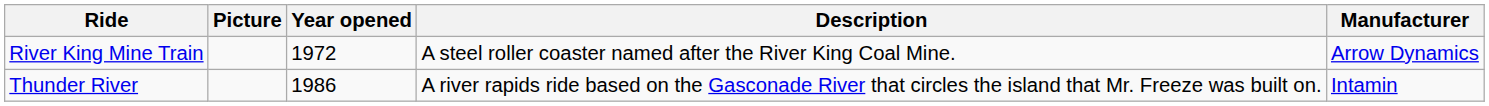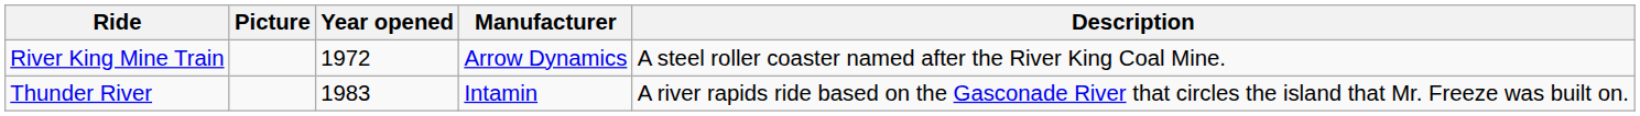columns swapped: Manufacturer <-> Description
Thunder River | Year opened: 1986 -> 1983
